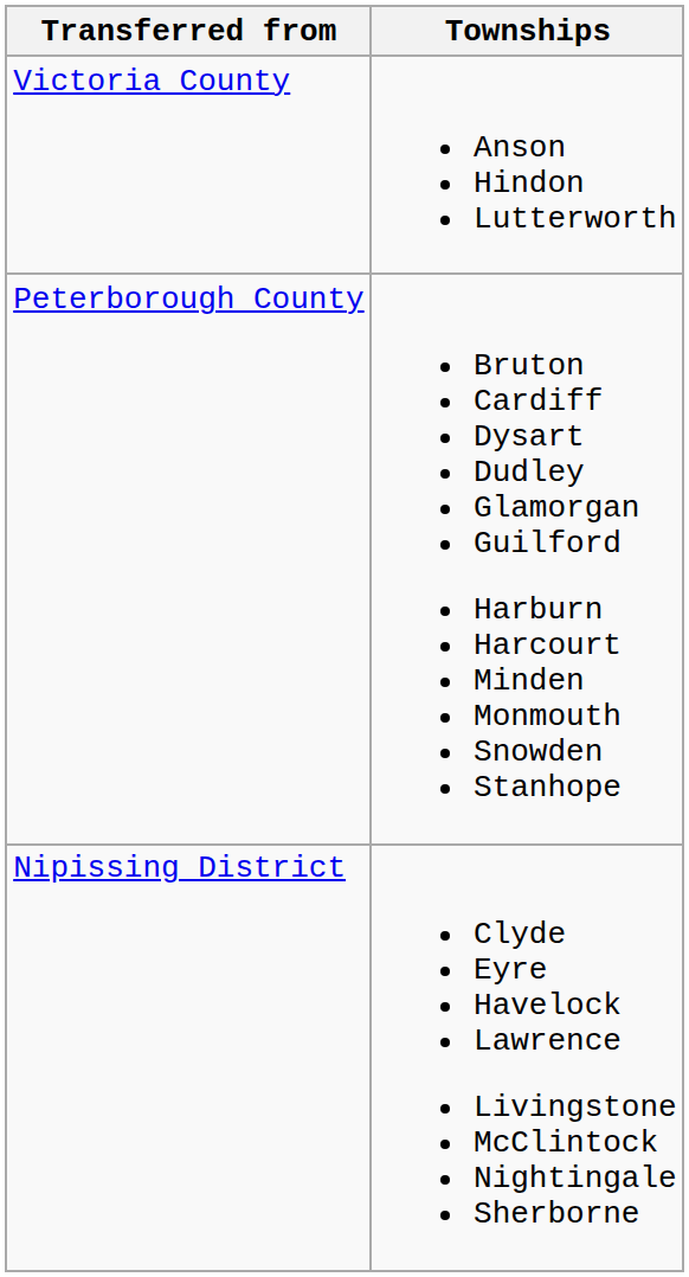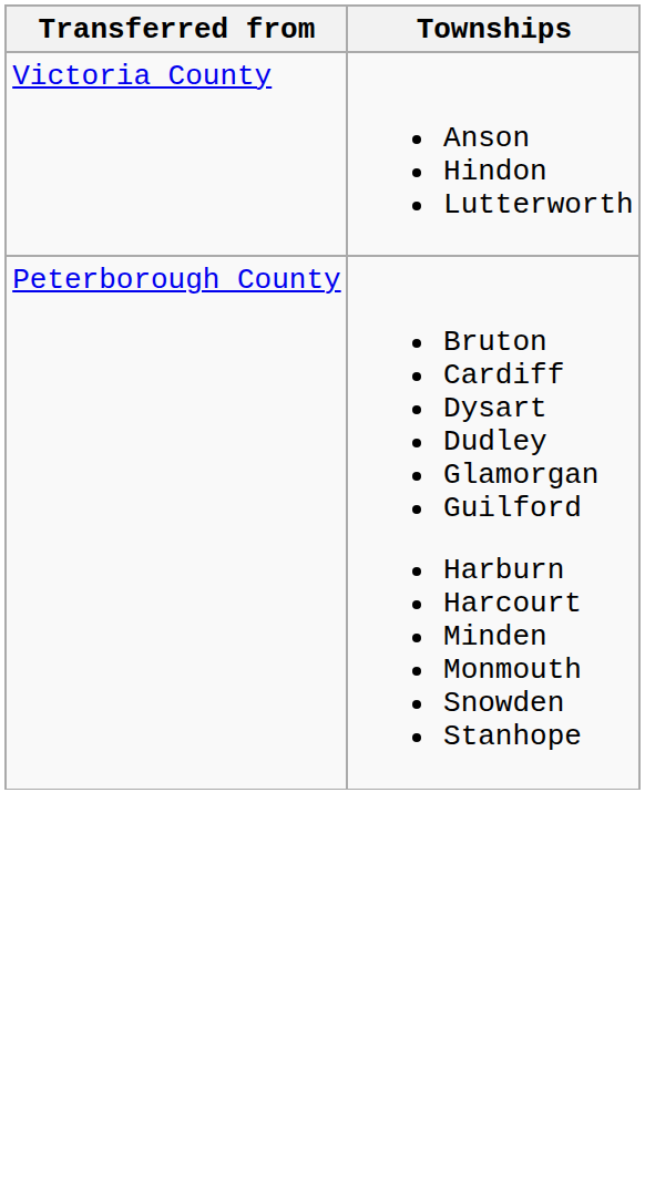- row: Nipissing District | Clyde Eyre Havelock Lawrence Livingstone McClintock Nightingale Sherborne
